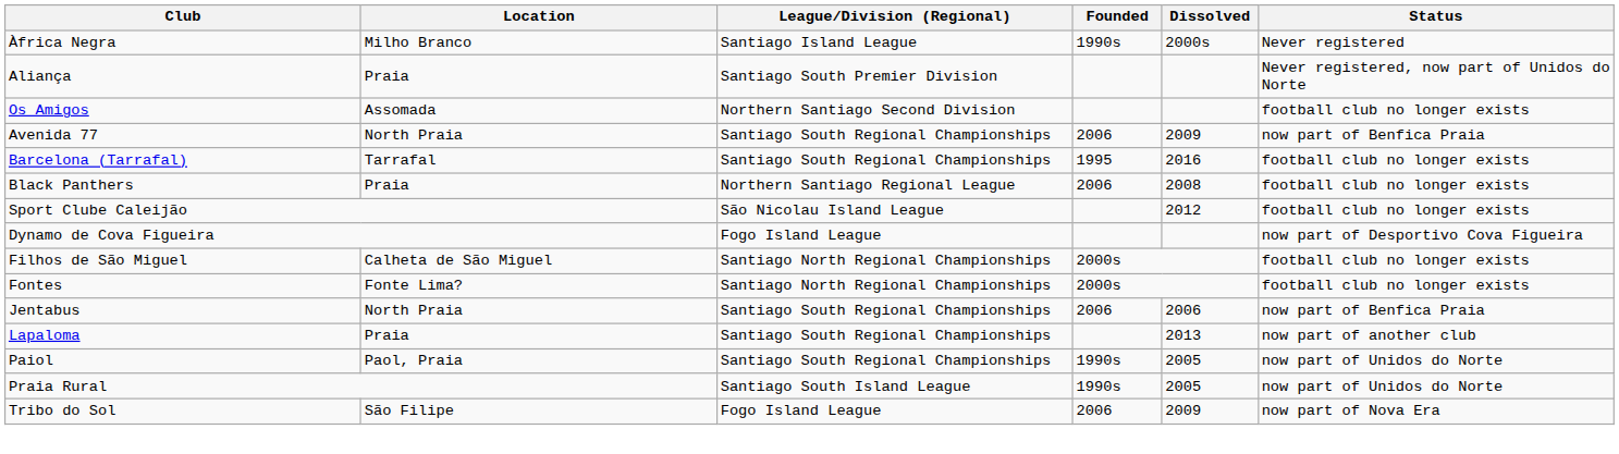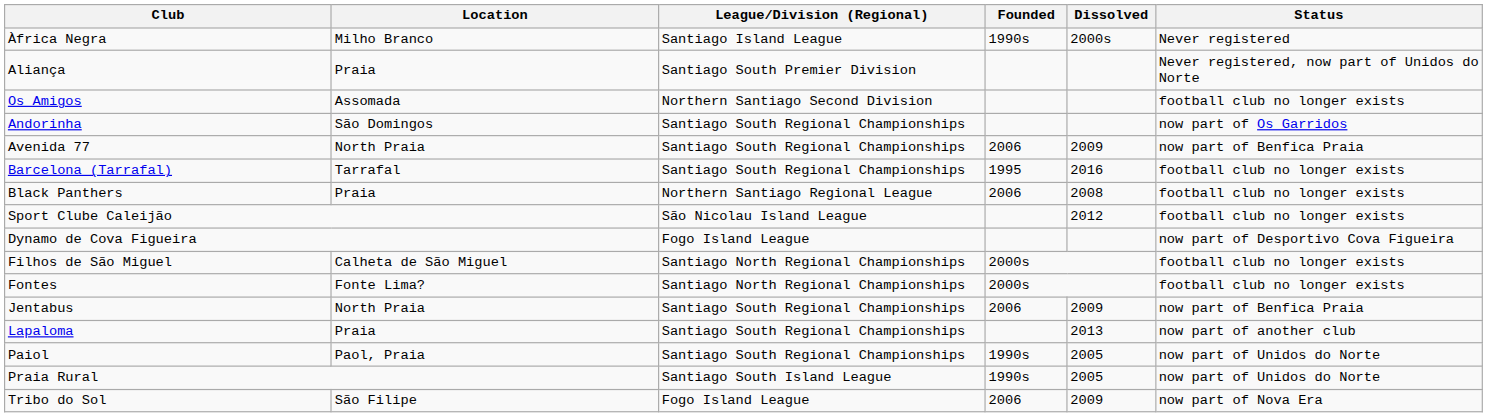+ row: Andorinha | São Domingos | Santiago South Regional Championships | now part of Os Garridos
Jentabus | Dissolved: 2006 -> 2009
